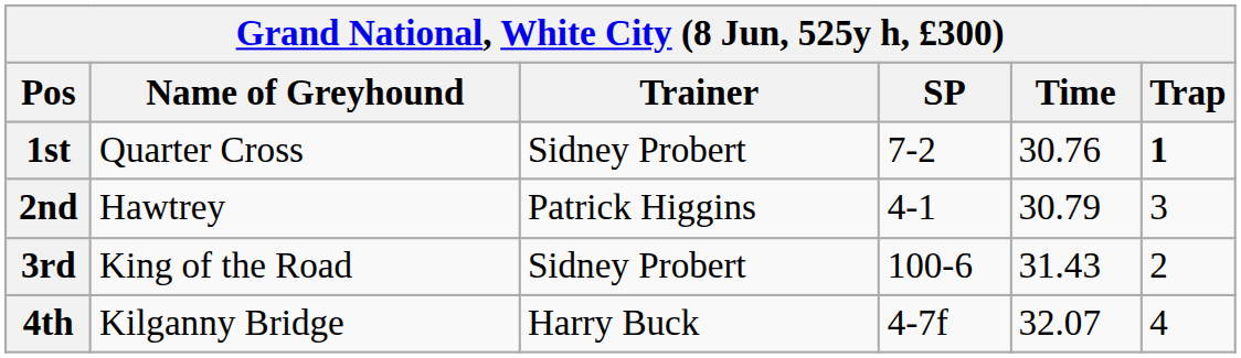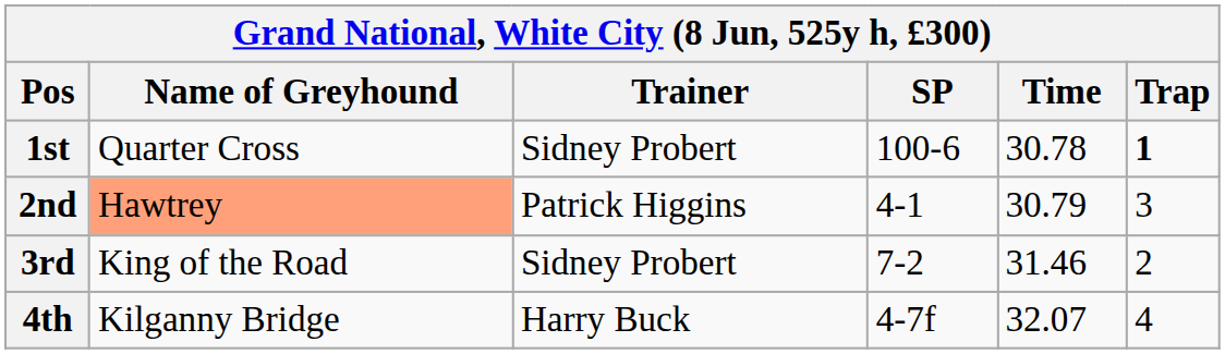1st | SP: 7-2 -> 100-6
1st | Time: 30.76 -> 30.78
2nd | Name of Greyhound: no background -> lightsalmon background
3rd | SP: 100-6 -> 7-2
3rd | Time: 31.43 -> 31.46
